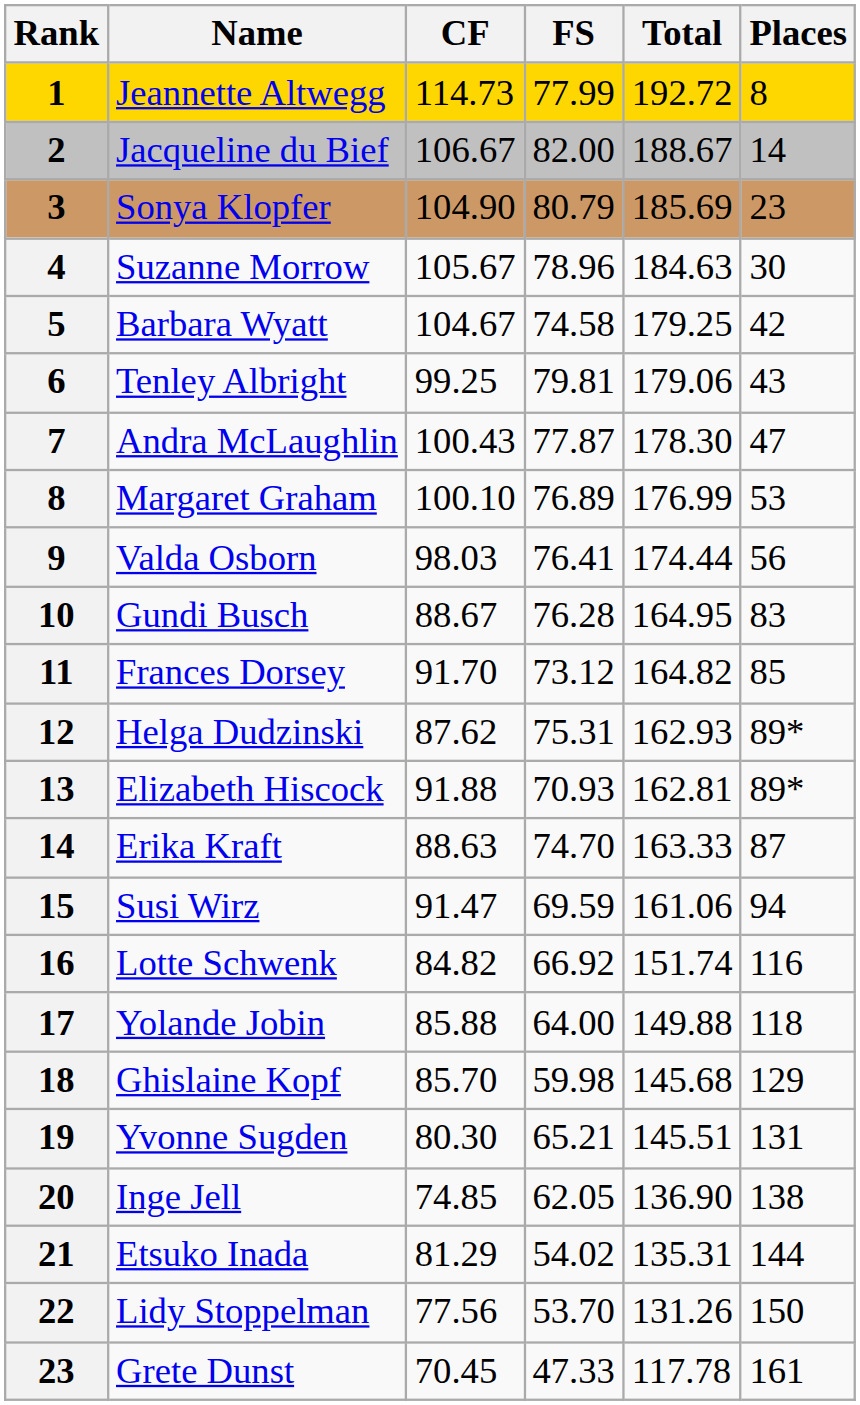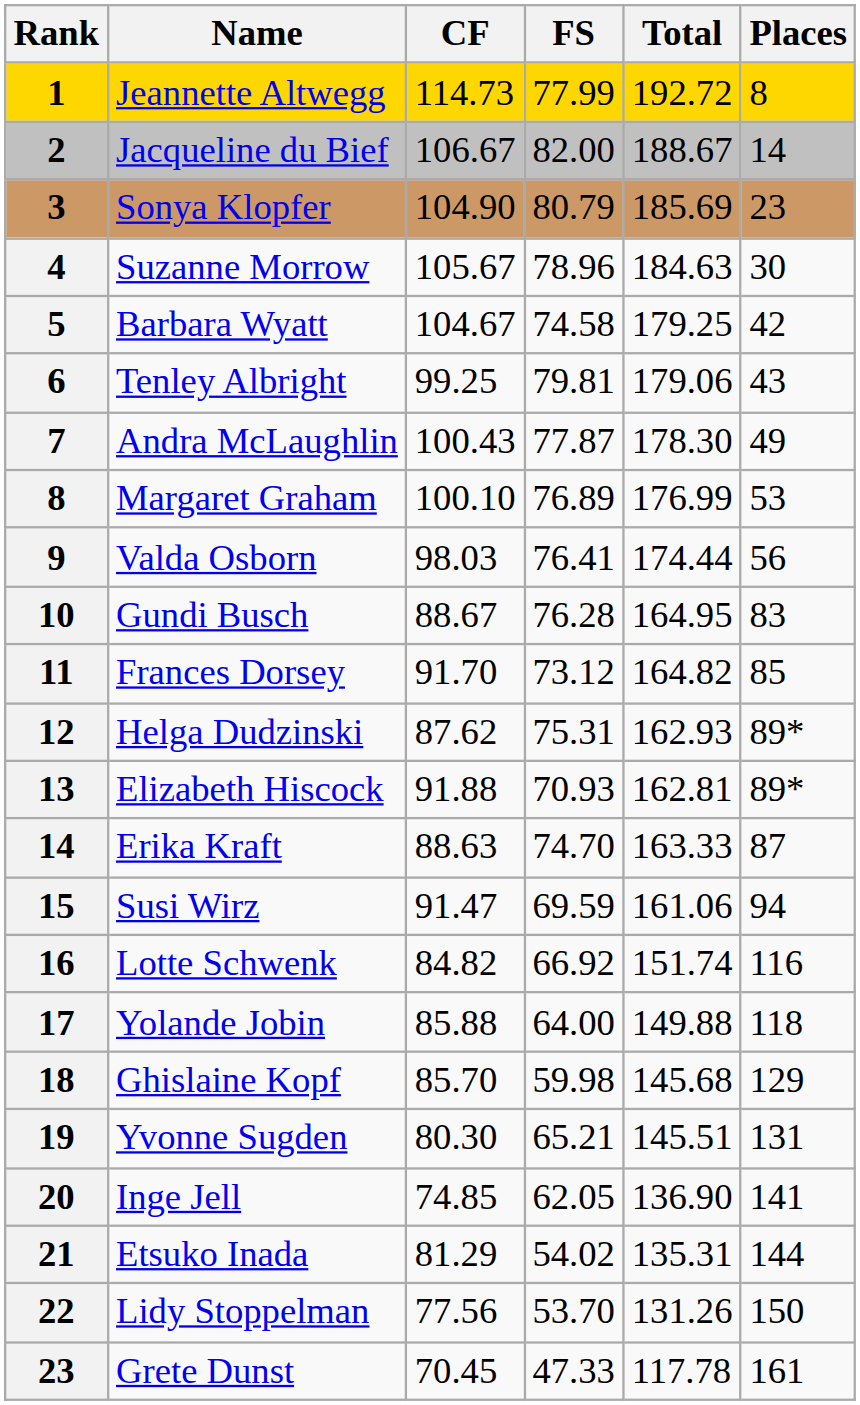Andra McLaughlin | Places: 47 -> 49
Inge Jell | Places: 138 -> 141
